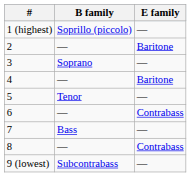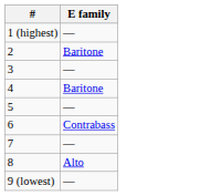- column: B family | Soprillo (piccolo) | — | Soprano | — | Tenor | — | Bass | — | Subcontrabass
8 | E family: Contrabass -> Alto
